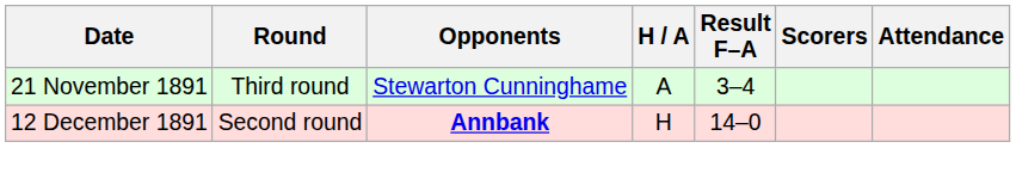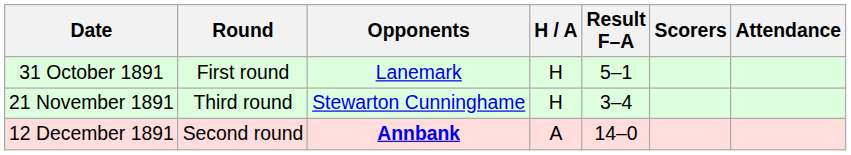+ row: 31 October 1891 | First round | Lanemark | H | 5–1
21 November 1891 | H / A: A -> H
12 December 1891 | H / A: H -> A
